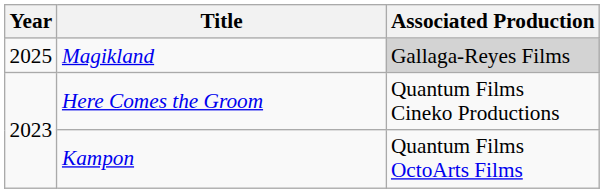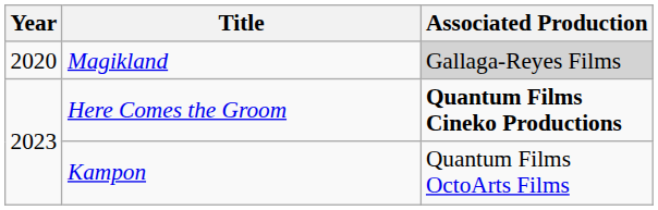Magikland | Year: 2025 -> 2020
Here Comes the Groom | Associated Production: normal -> bold
